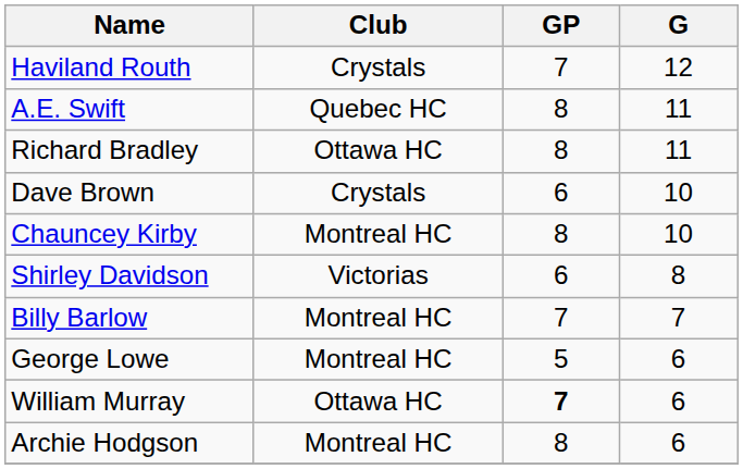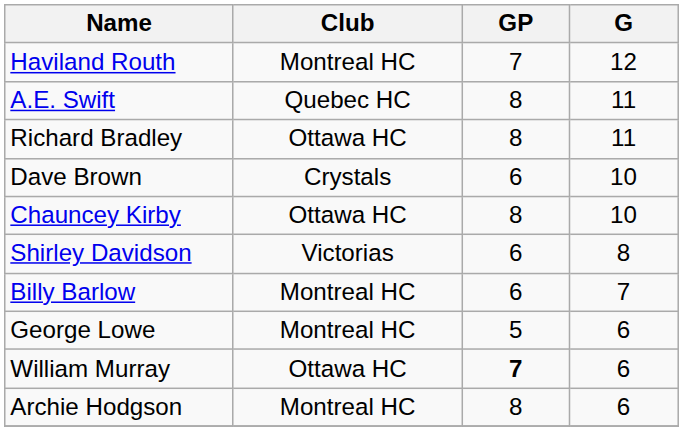Haviland Routh | Club: Crystals -> Montreal HC
Chauncey Kirby | Club: Montreal HC -> Ottawa HC
Billy Barlow | GP: 7 -> 6
